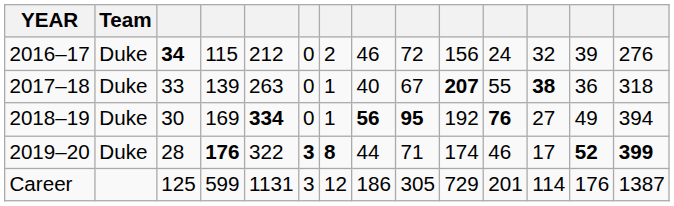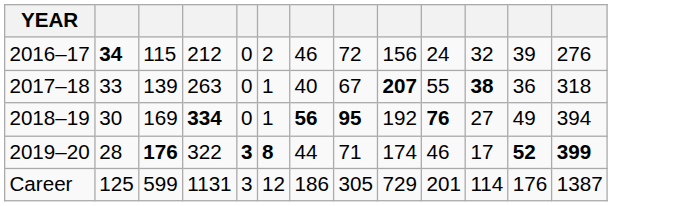- column: Team | Duke | Duke | Duke | Duke
